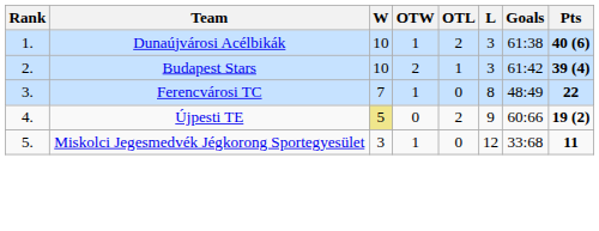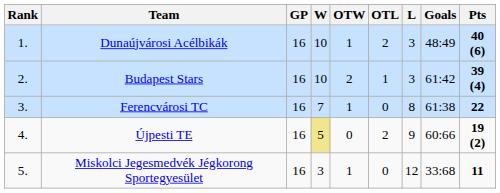+ column: GP | 16 | 16 | 16 | 16 | 16
Dunaújvárosi Acélbikák | Goals: 61:38 -> 48:49
Ferencvárosi TC | Goals: 48:49 -> 61:38
